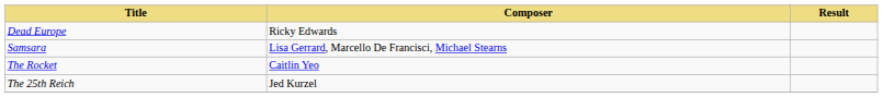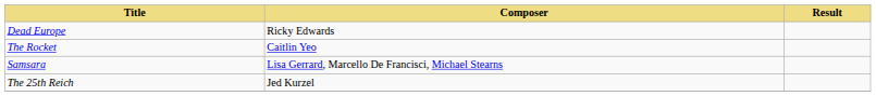rows swapped: The Rocket <-> Samsara
